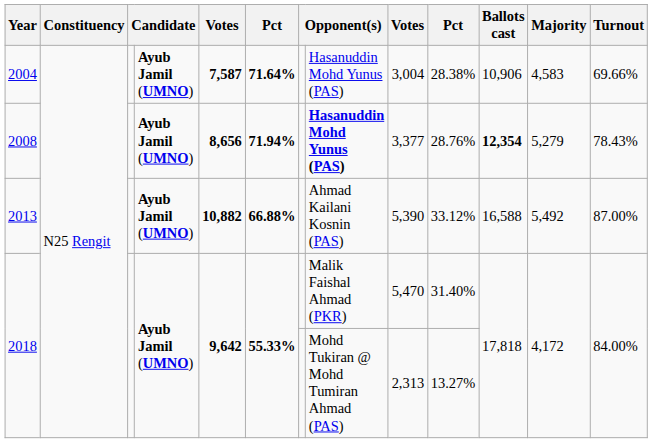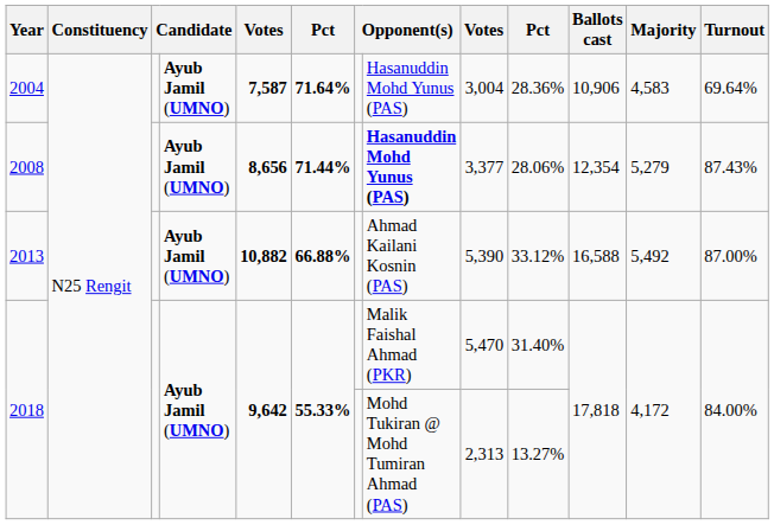2004 | column 10: 28.38% -> 28.36%
2004 | Turnout: 69.66% -> 69.64%
2008 | column 6: 71.94% -> 71.44%
2008 | column 10: 28.76% -> 28.06%
2008 | Ballots cast: bold -> normal
2008 | Turnout: 78.43% -> 87.43%
